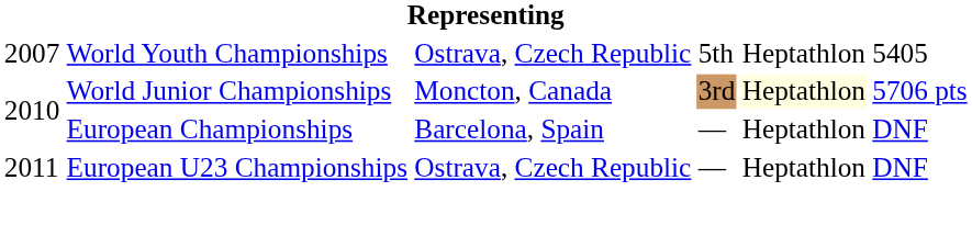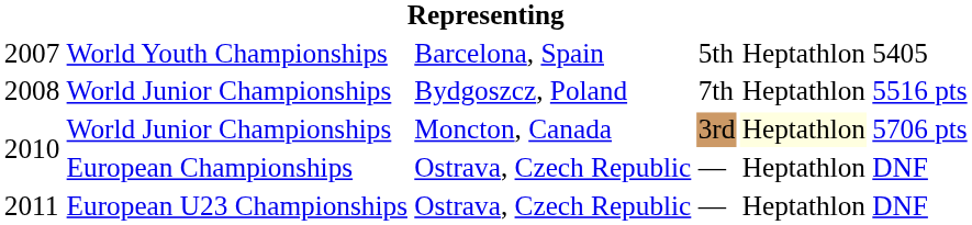2007 | column 3: Ostrava, Czech Republic -> Barcelona, Spain
+ row: 2008 | World Junior Championships | Bydgoszcz, Poland | 7th | Heptathlon | 5516 pts
2010 / European Championships | column 3: Barcelona, Spain -> Ostrava, Czech Republic
